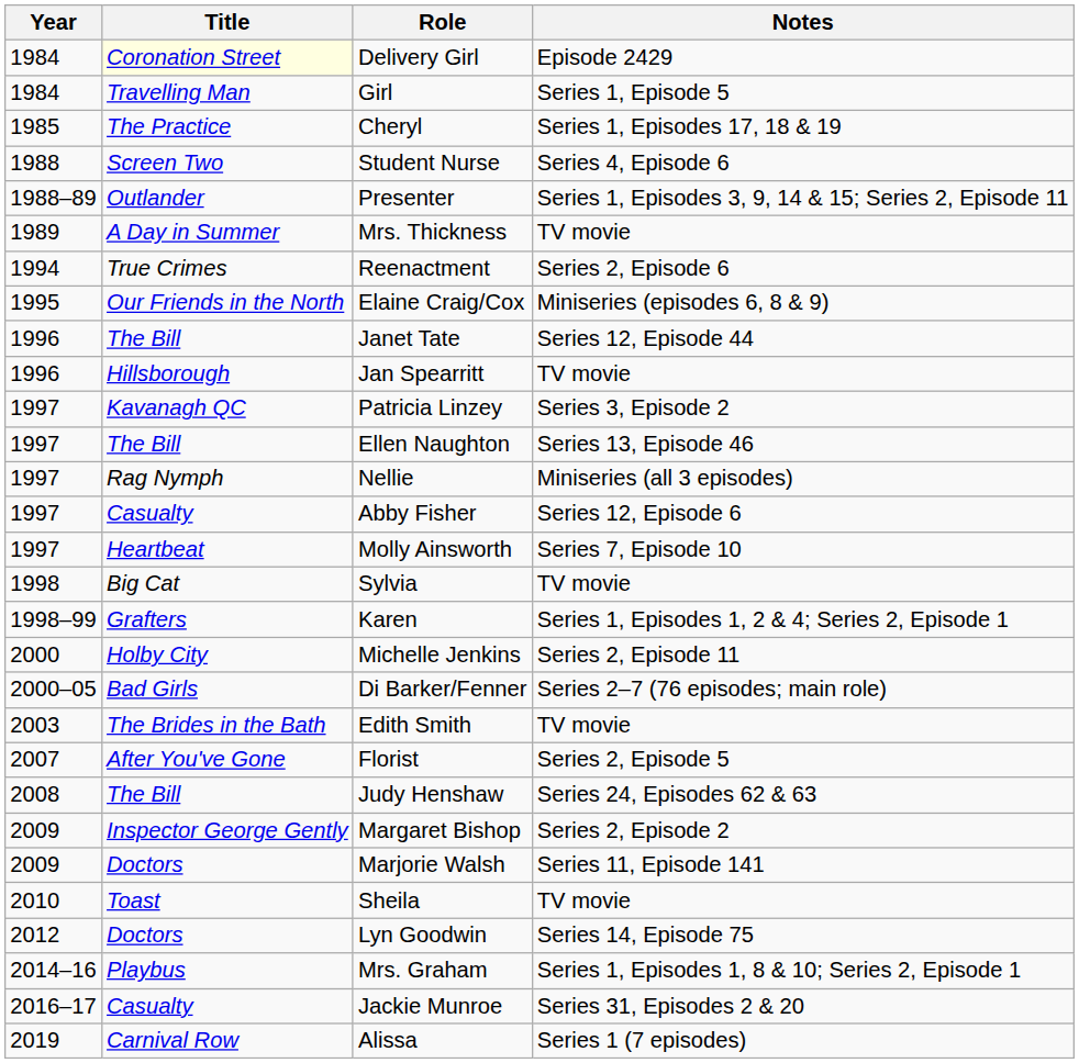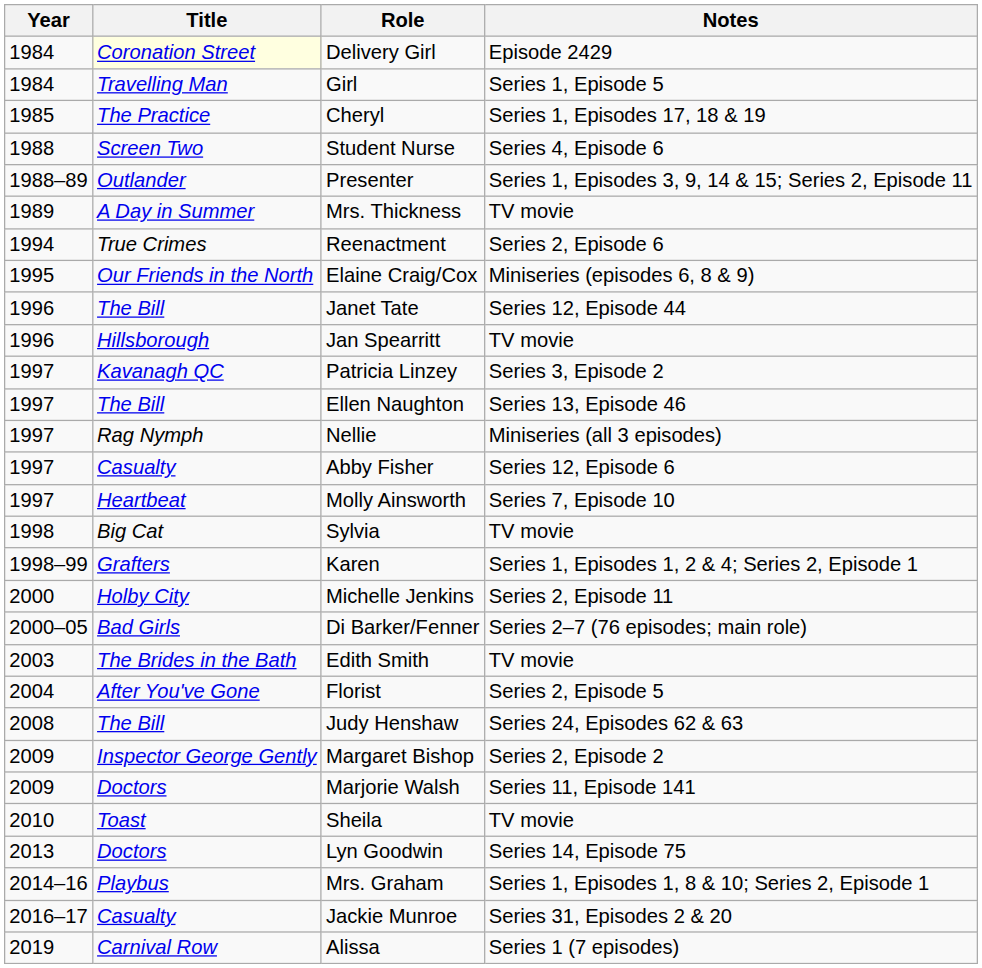Florist | Year: 2007 -> 2004
Lyn Goodwin | Year: 2012 -> 2013
